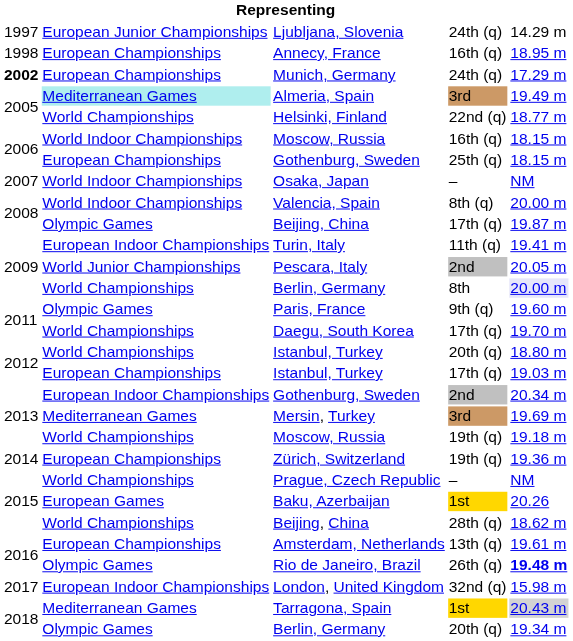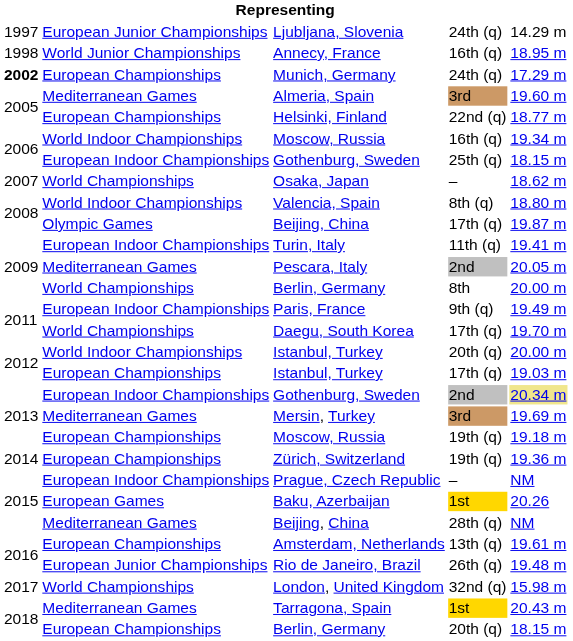Annecy, France | column 2: European Championships -> World Junior Championships
Almeria, Spain | column 2: paleturquoise background -> no background
Almeria, Spain | column 5: 19.49 m -> 19.60 m
Helsinki, Finland | column 2: World Championships -> European Championships
Moscow, Russia / 16th (q) | column 5: 18.15 m -> 19.34 m
Gothenburg, Sweden / 25th (q) | column 2: European Championships -> European Indoor Championships
Osaka, Japan | column 2: World Indoor Championships -> World Championships
Osaka, Japan | column 5: NM -> 18.62 m
Valencia, Spain | column 5: 20.00 m -> 18.80 m
Pescara, Italy | column 2: World Junior Championships -> Mediterranean Games
Berlin, Germany / 8th | column 5: lavender background -> no background
Paris, France | column 2: Olympic Games -> European Indoor Championships
Paris, France | column 5: 19.60 m -> 19.49 m
Istanbul, Turkey / 20th (q) | column 2: World Championships -> World Indoor Championships
Istanbul, Turkey / 20th (q) | column 5: 18.80 m -> 20.00 m
Gothenburg, Sweden / 2nd | column 5: no background -> khaki background
Moscow, Russia / 19th (q) | column 2: World Championships -> European Championships
Prague, Czech Republic | column 2: World Championships -> European Indoor Championships
Beijing, China / 28th (q) | column 2: World Championships -> Mediterranean Games
Beijing, China / 28th (q) | column 5: 18.62 m -> NM
Rio de Janeiro, Brazil | column 2: Olympic Games -> European Junior Championships
Rio de Janeiro, Brazil | column 5: bold -> normal
London, United Kingdom | column 2: European Indoor Championships -> World Championships
Tarragona, Spain | column 5: lightgrey background -> no background
Berlin, Germany / 20th (q) | column 2: Olympic Games -> European Championships
Berlin, Germany / 20th (q) | column 5: 19.34 m -> 18.15 m
